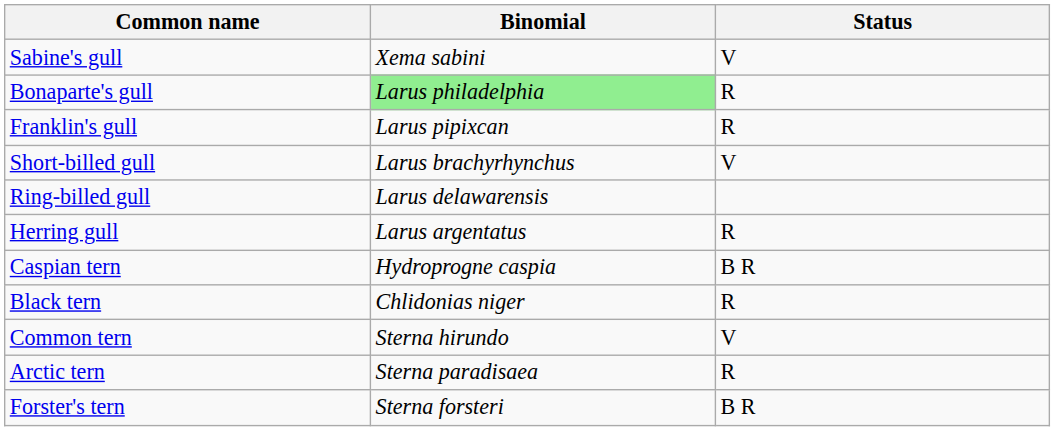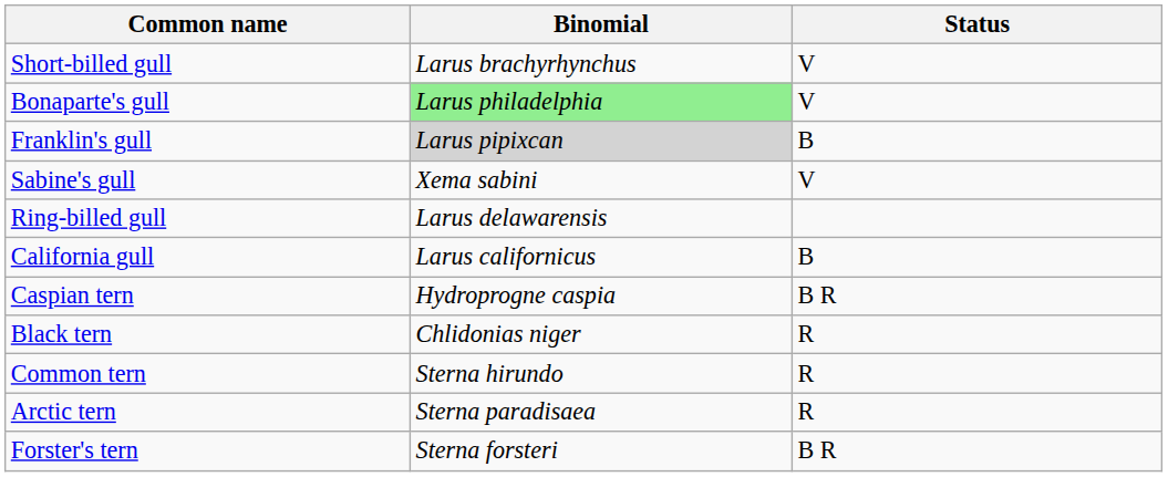rows swapped: Sabine's gull <-> Short-billed gull
Bonaparte's gull | Status: R -> V
Franklin's gull | Binomial: no background -> lightgrey background
Franklin's gull | Status: R -> B
+ row: California gull | Larus californicus | B
- row: Herring gull | Larus argentatus | R
Common tern | Status: V -> R
